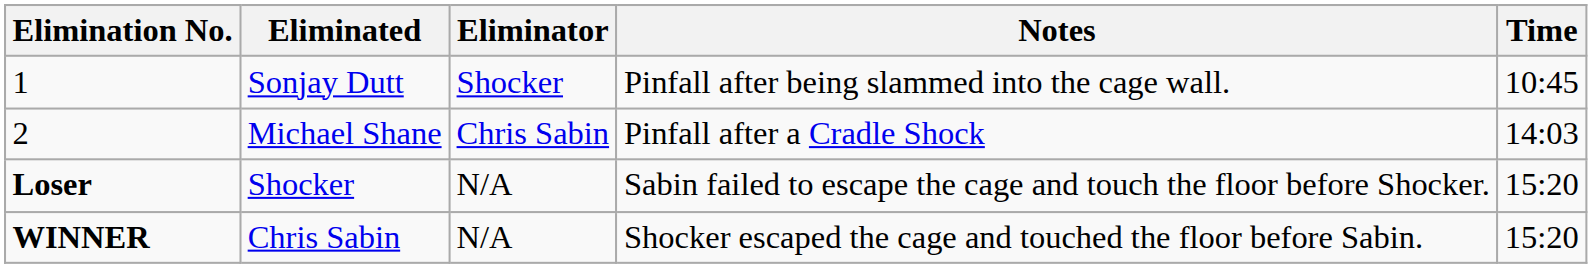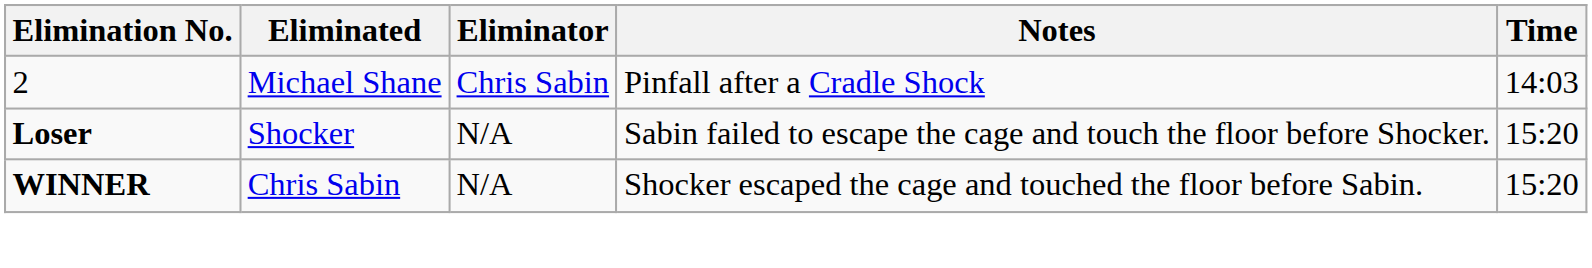- row: 1 | Sonjay Dutt | Shocker | Pinfall after being slammed into the cage wall. | 10:45
